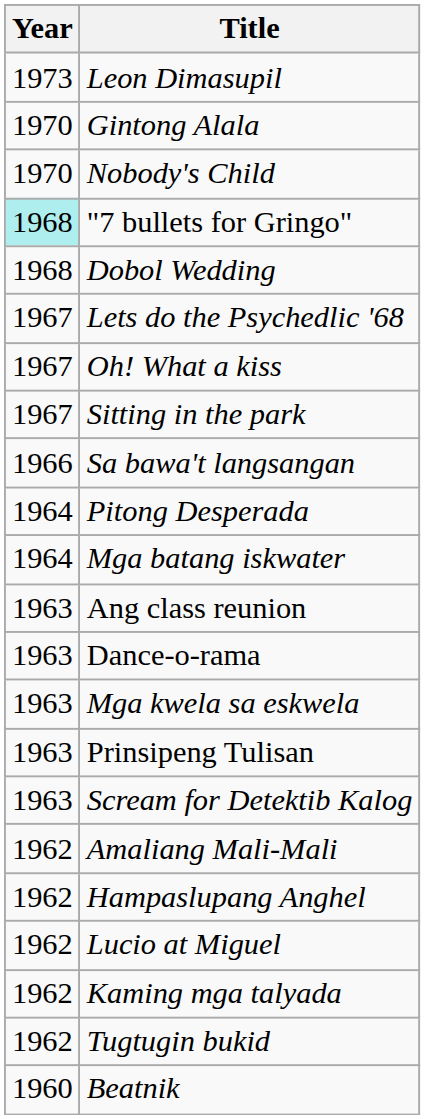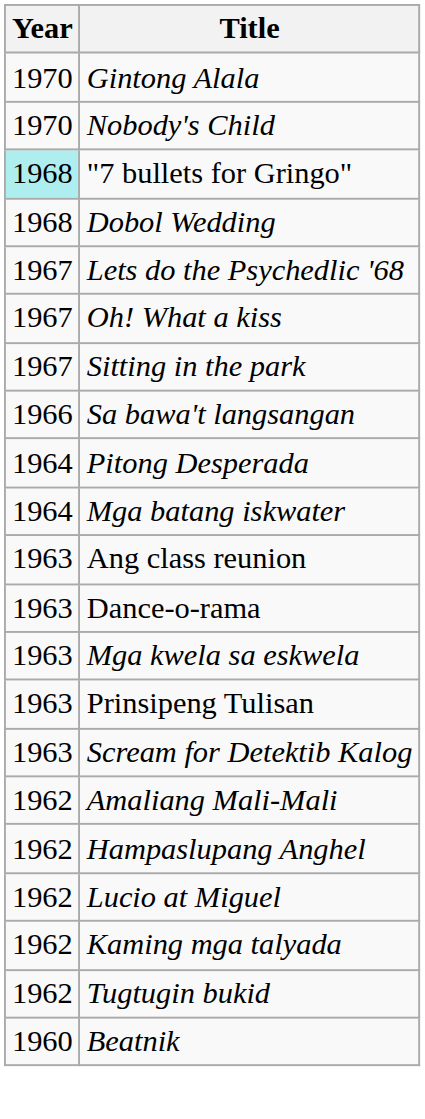- row: 1973 | Leon Dimasupil
